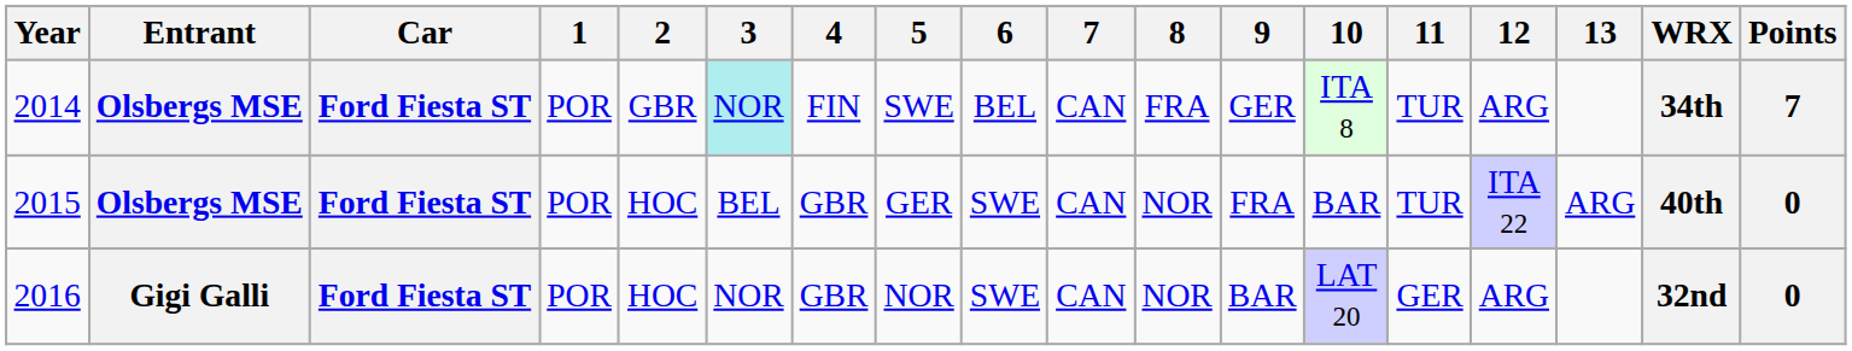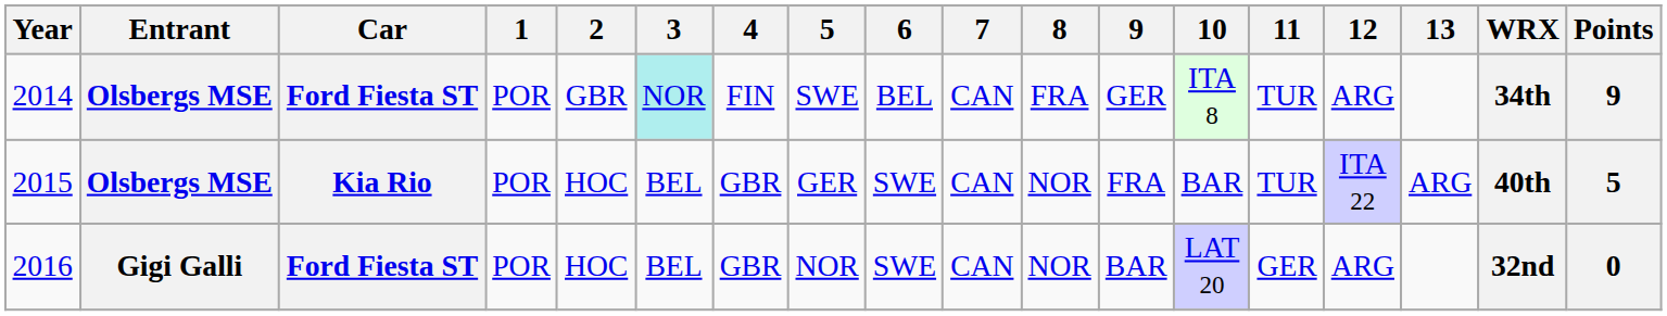2014 | Points: 7 -> 9
2015 | Car: Ford Fiesta ST -> Kia Rio
2015 | Points: 0 -> 5
2016 | 3: NOR -> BEL
